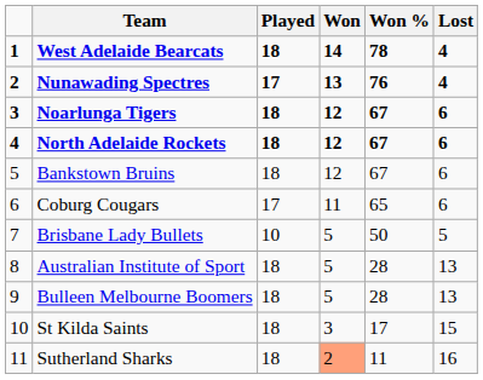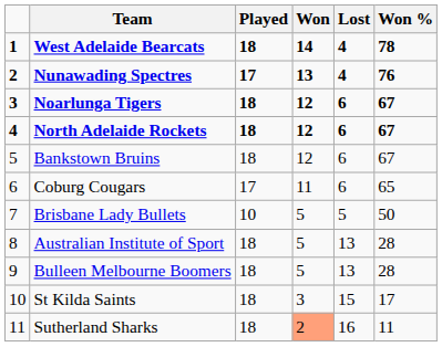columns swapped: Lost <-> Won %
